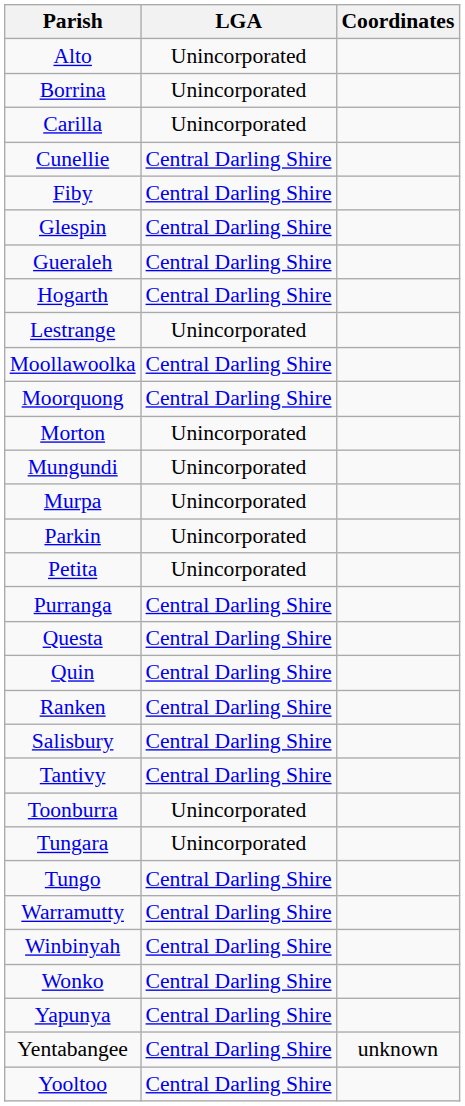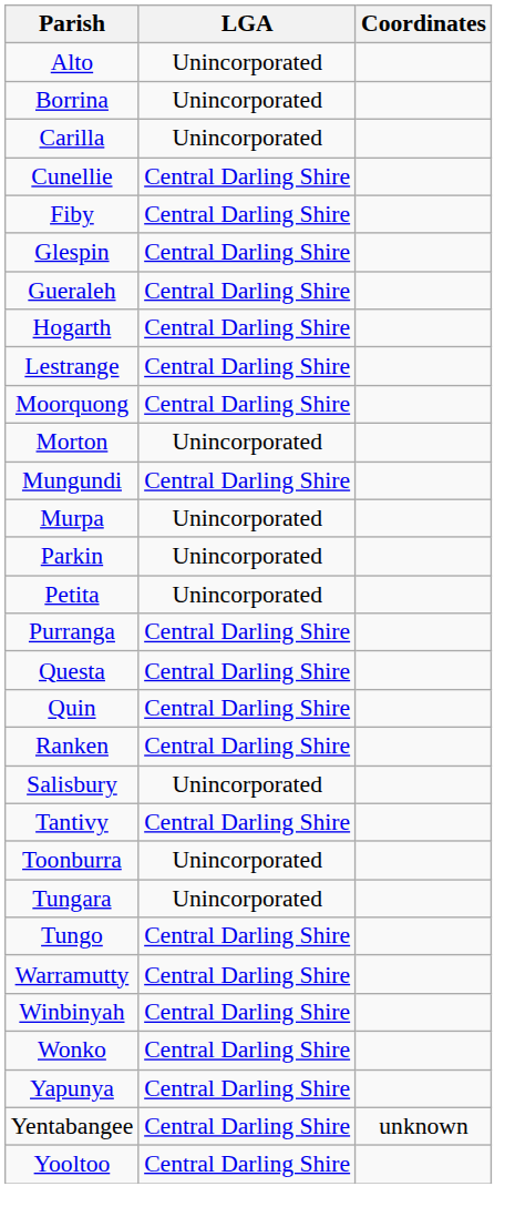Lestrange | LGA: Unincorporated -> Central Darling Shire
- row: Moollawoolka | Central Darling Shire
Mungundi | LGA: Unincorporated -> Central Darling Shire
Salisbury | LGA: Central Darling Shire -> Unincorporated
